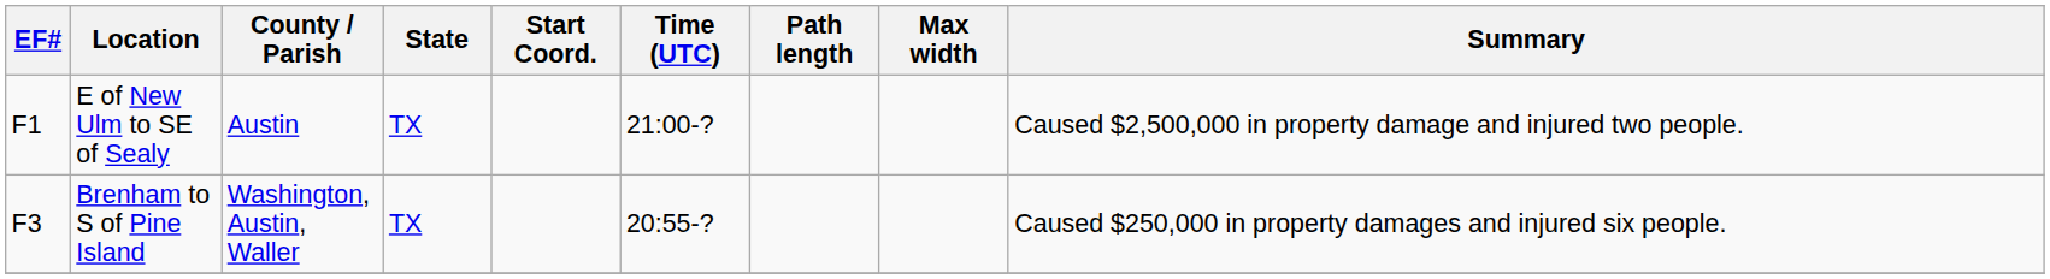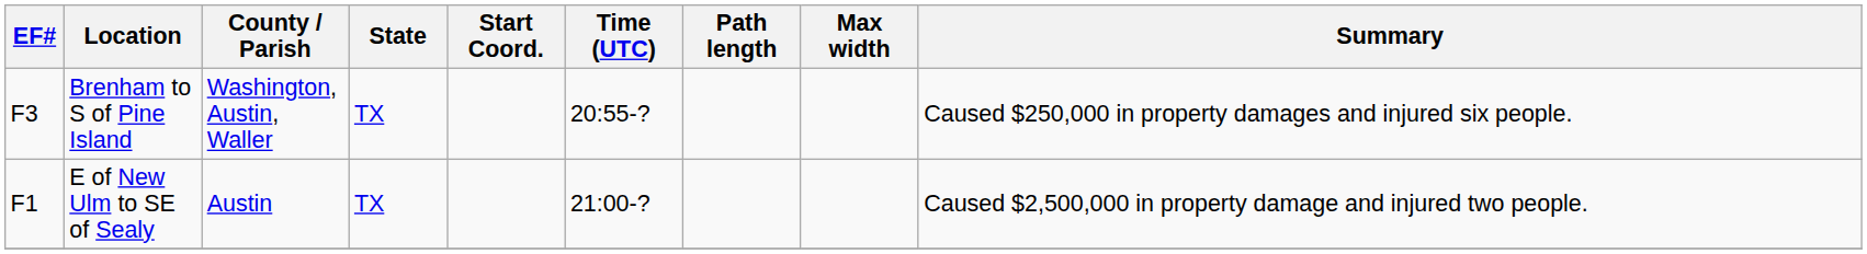rows swapped: Brenham to S of Pine Island <-> E of New Ulm to SE of Sealy
